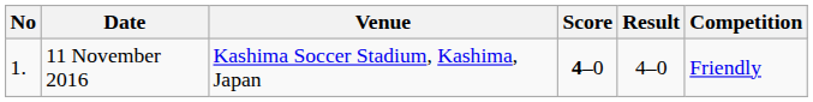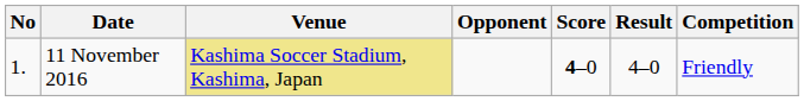+ column: Opponent
11 November 2016 | Venue: no background -> khaki background
